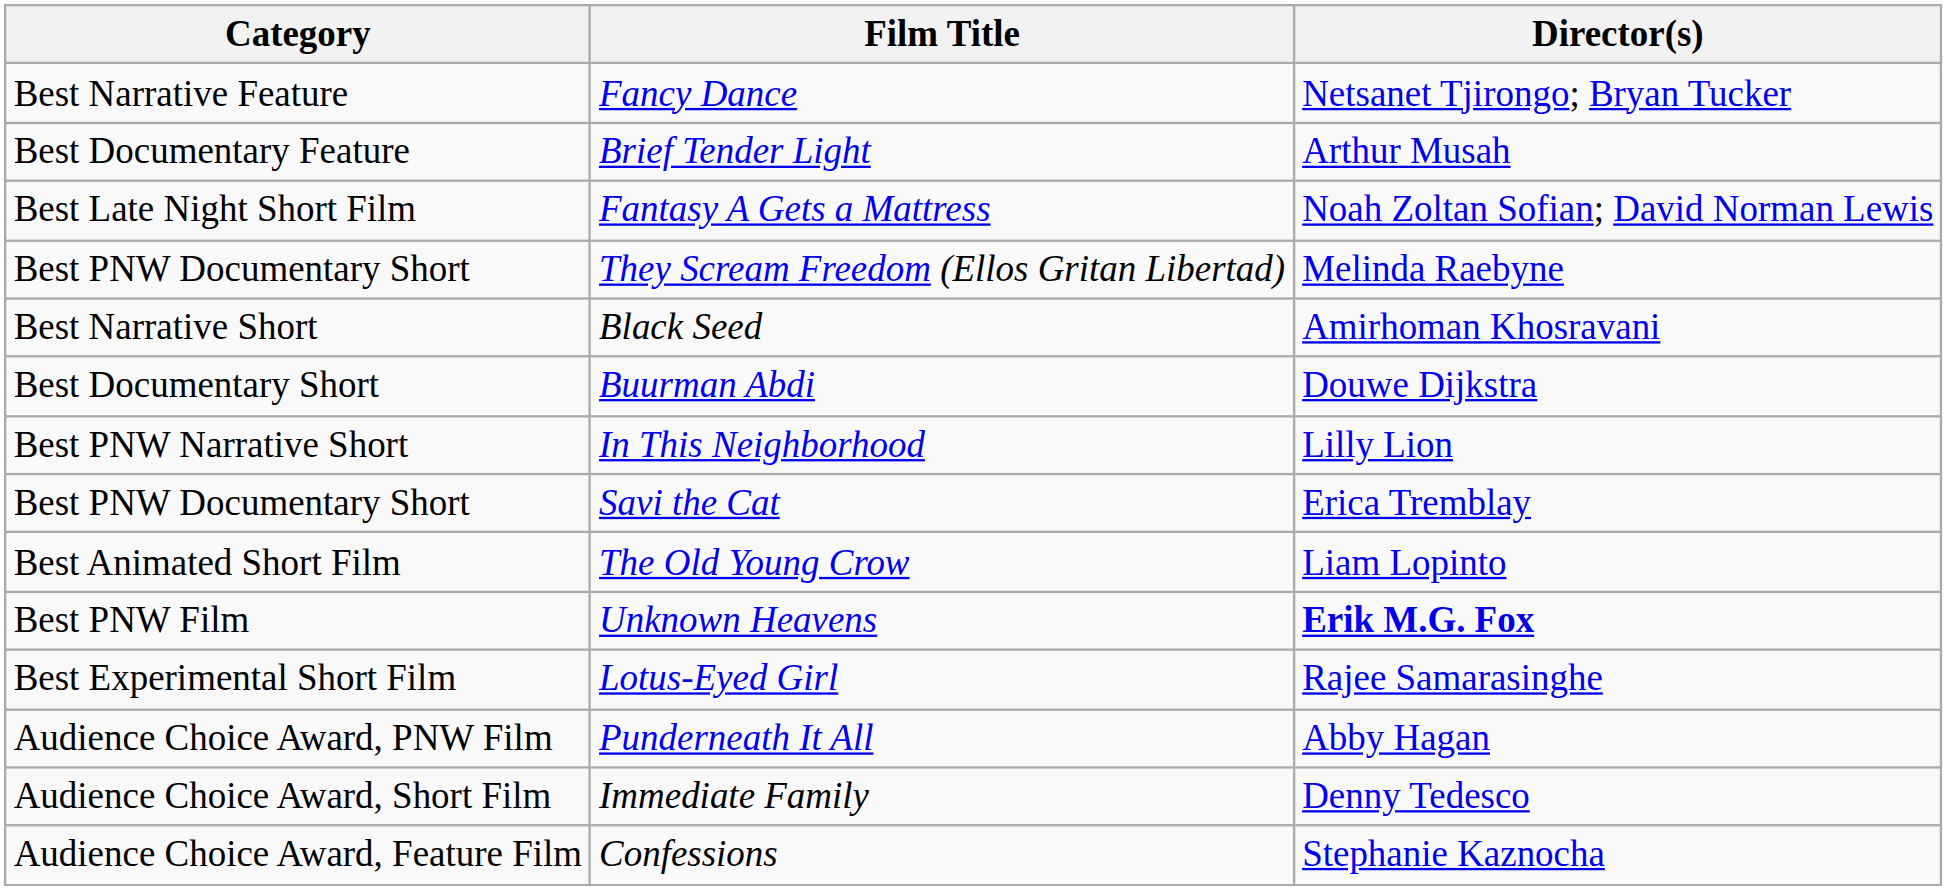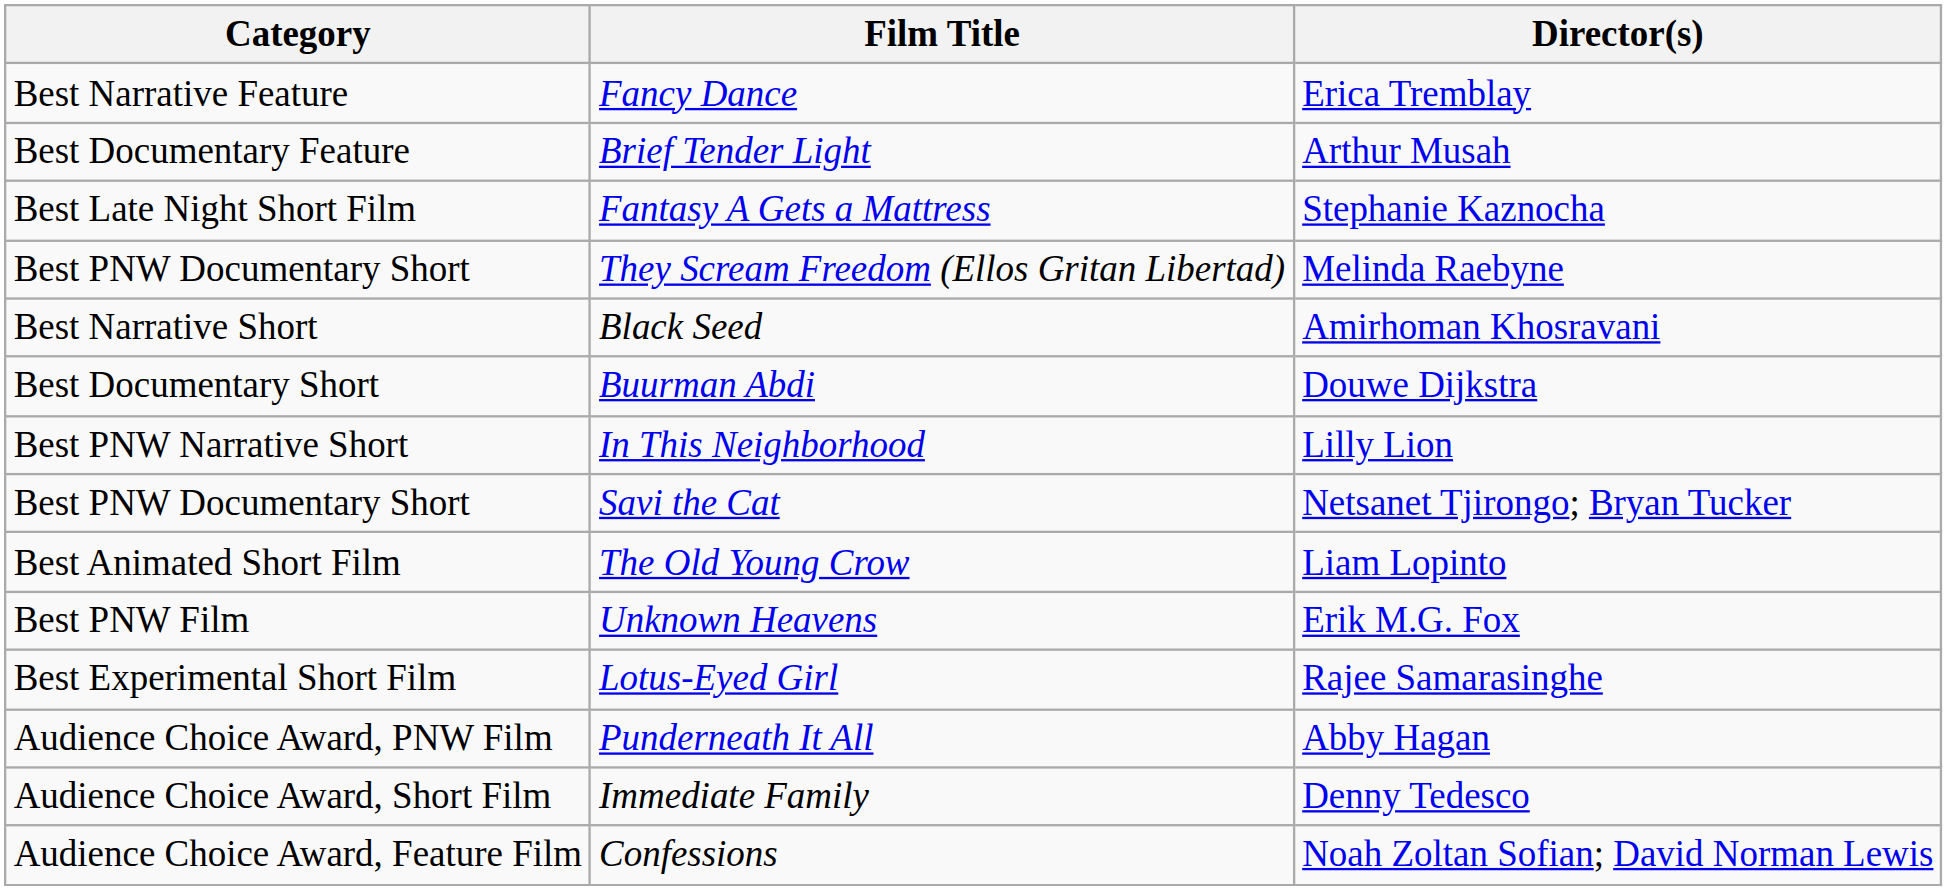Fancy Dance | Director(s): Netsanet Tjirongo; Bryan Tucker -> Erica Tremblay
Fantasy A Gets a Mattress | Director(s): Noah Zoltan Sofian; David Norman Lewis -> Stephanie Kaznocha
Savi the Cat | Director(s): Erica Tremblay -> Netsanet Tjirongo; Bryan Tucker
Unknown Heavens | Director(s): bold -> normal
Confessions | Director(s): Stephanie Kaznocha -> Noah Zoltan Sofian; David Norman Lewis
